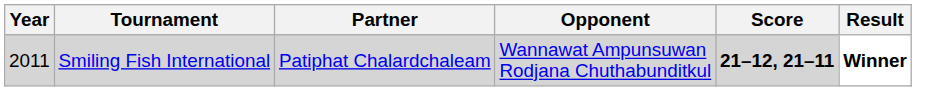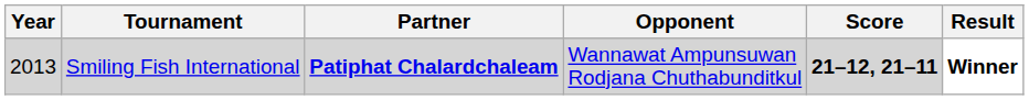Smiling Fish International | Year: 2011 -> 2013
Smiling Fish International | Partner: normal -> bold
